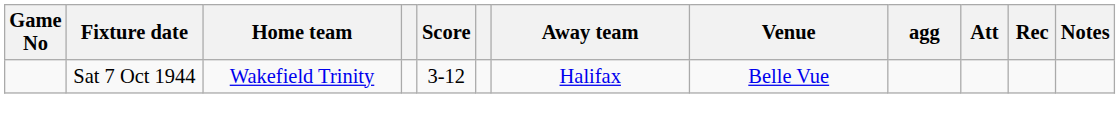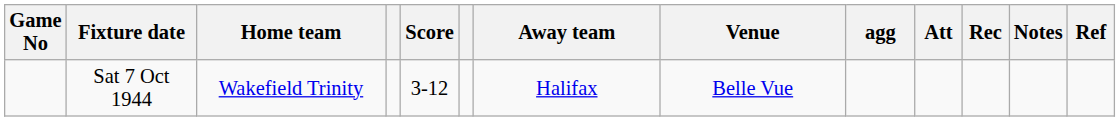+ column: Ref
